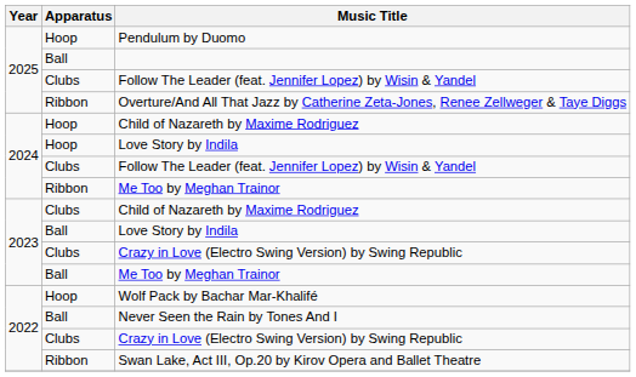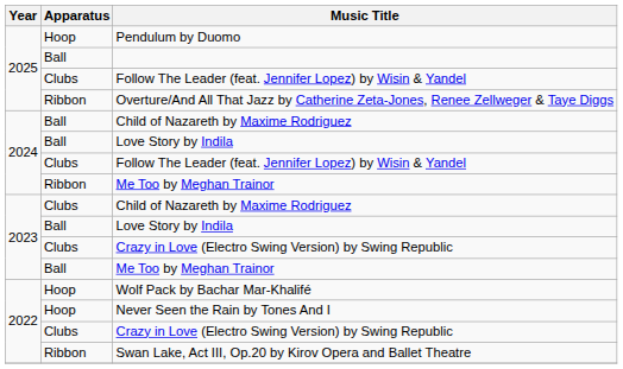2024 / Child of Nazareth by Maxime Rodriguez | Apparatus: Hoop -> Ball
2024 / Love Story by Indila | Apparatus: Hoop -> Ball
Never Seen the Rain by Tones And I | Apparatus: Ball -> Hoop
